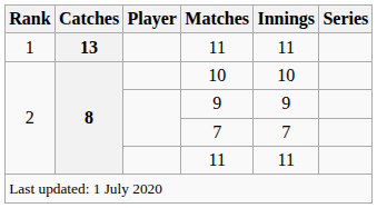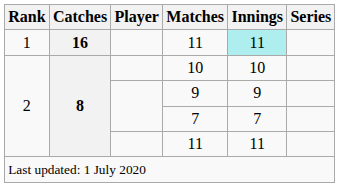1 / 11 | Catches: 13 -> 16
1 / 11 | Innings: no background -> paleturquoise background
